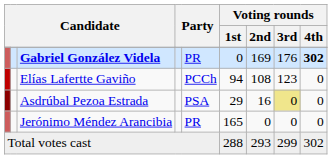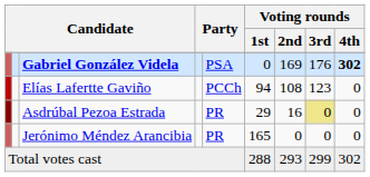Gabriel González Videla | column 5: PR -> PSA
Asdrúbal Pezoa Estrada | column 5: PSA -> PR
